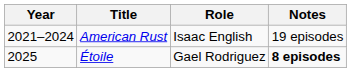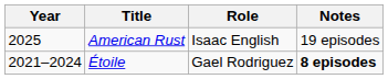American Rust | Year: 2021–2024 -> 2025
Étoile | Year: 2025 -> 2021–2024
